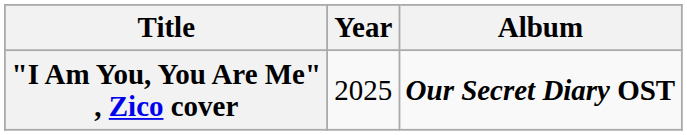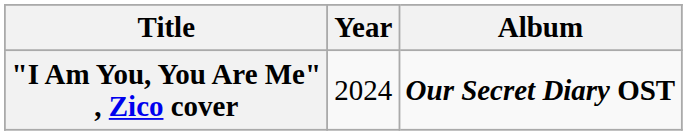"I Am You, You Are Me" , Zico cover | Year: 2025 -> 2024
